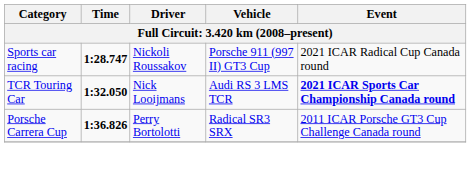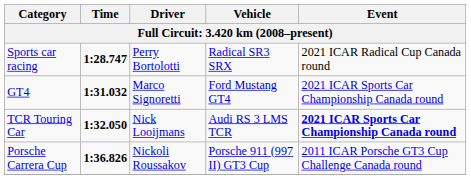Sports car racing | Driver: Nickoli Roussakov -> Perry Bortolotti
Sports car racing | Vehicle: Porsche 911 (997 II) GT3 Cup -> Radical SR3 SRX
+ row: GT4 | 1:31.032 | Marco Signoretti | Ford Mustang GT4 | 2021 ICAR Sports Car Championship Canada round
Porsche Carrera Cup | Driver: Perry Bortolotti -> Nickoli Roussakov
Porsche Carrera Cup | Vehicle: Radical SR3 SRX -> Porsche 911 (997 II) GT3 Cup
